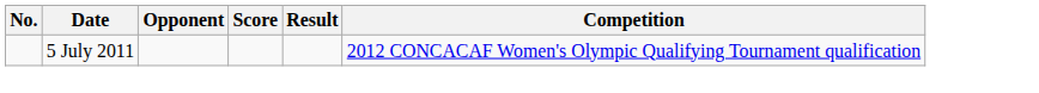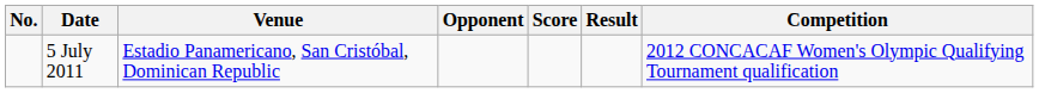+ column: Venue | Estadio Panamericano, San Cristóbal, Dominican Republic
